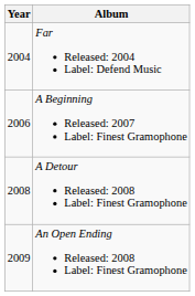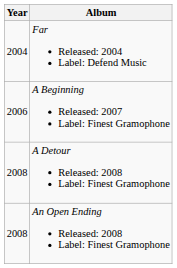An Open Ending Released: 2008 Label: Finest Gramophone | Year: 2009 -> 2008
